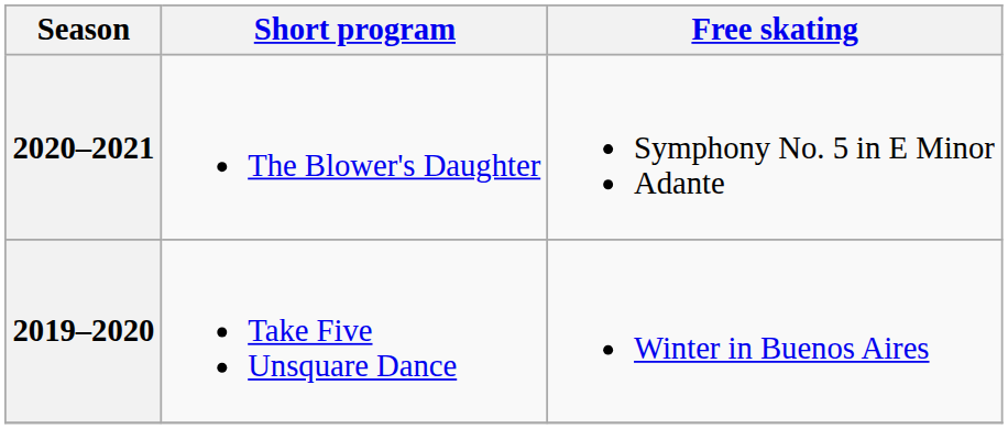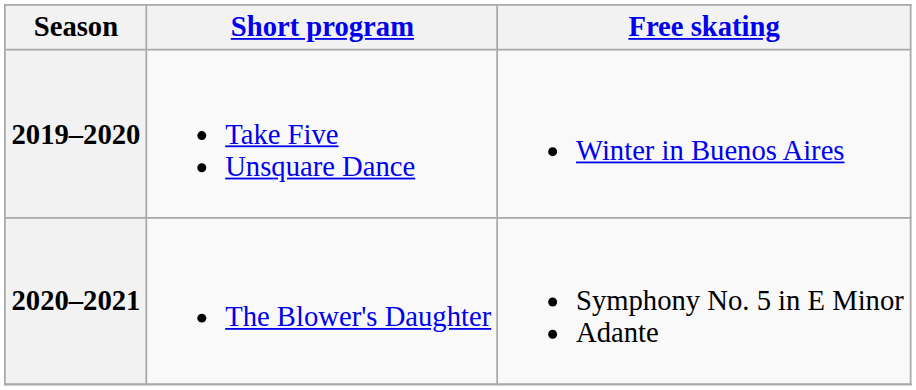rows swapped: 2020–2021 <-> 2019–2020
